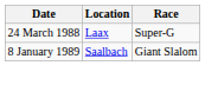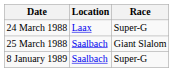+ row: 25 March 1988 | Saalbach | Giant Slalom
8 January 1989 | Race: Giant Slalom -> Super-G
